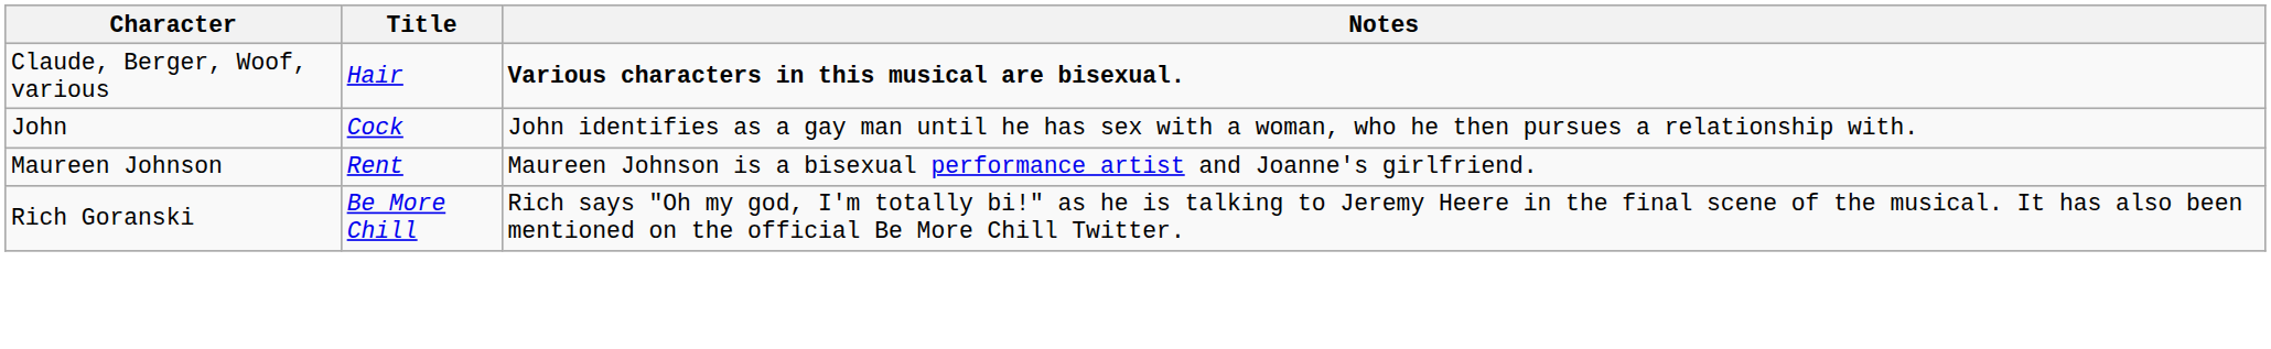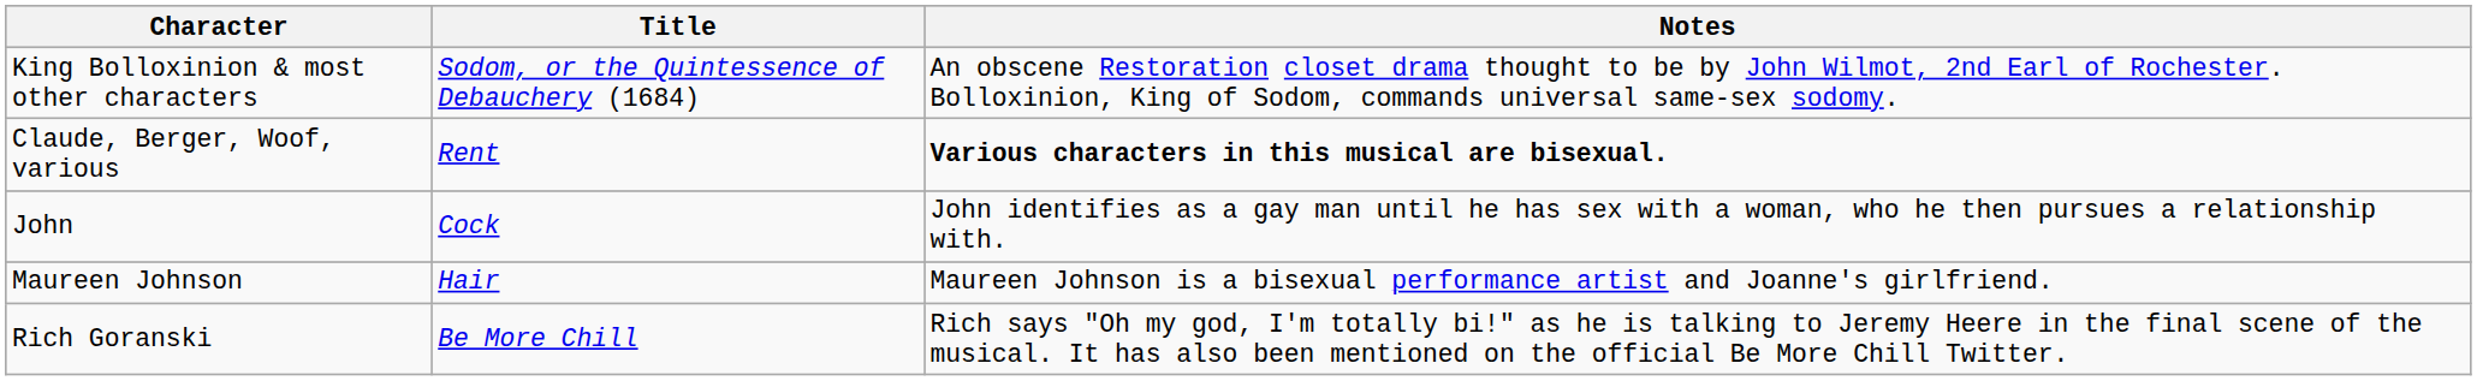+ row: King Bolloxinion & most other characters | Sodom, or the Quintessence of Debauchery (1684) | An obscene Restoration closet drama thought to be by John Wilmot, 2nd Earl of Rochester. Bolloxinion, King of Sodom, commands universal same-sex sodomy.
Claude, Berger, Woof, various | Title: Hair -> Rent
Maureen Johnson | Title: Rent -> Hair
